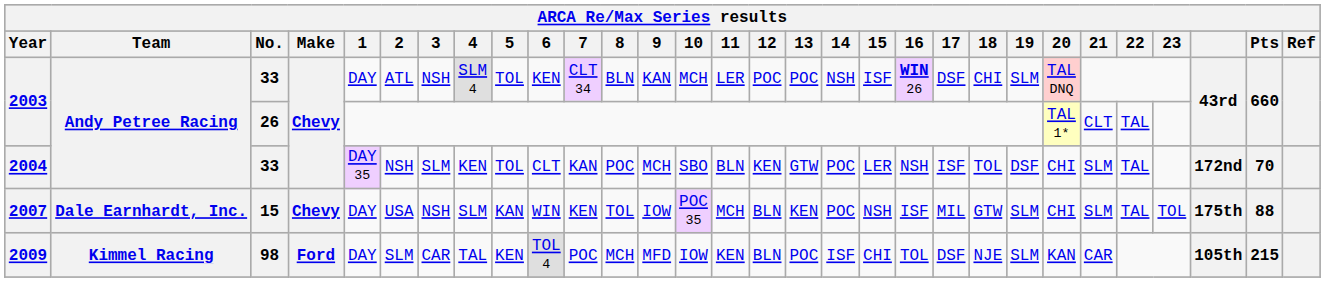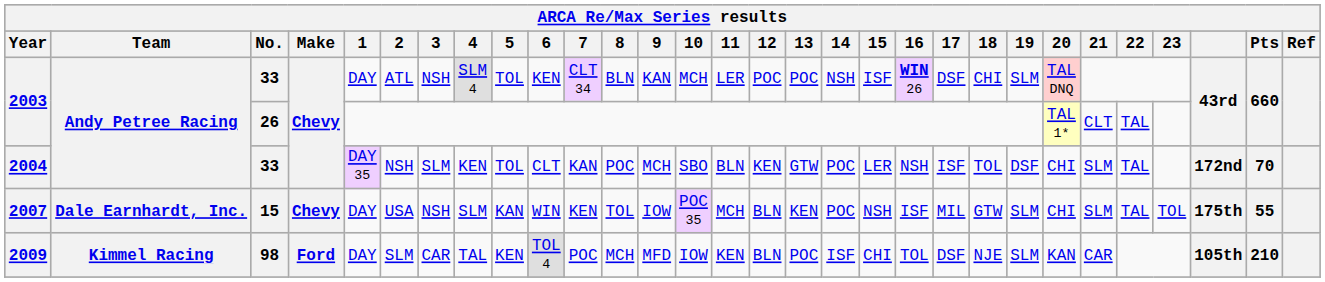2007 | Pts: 88 -> 55
2009 | Pts: 215 -> 210
